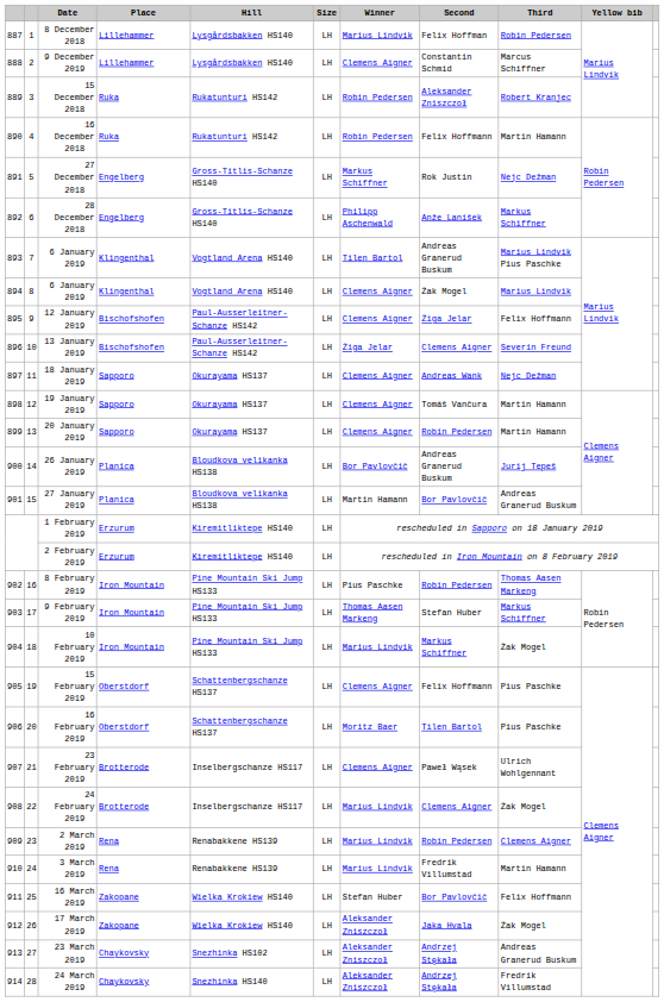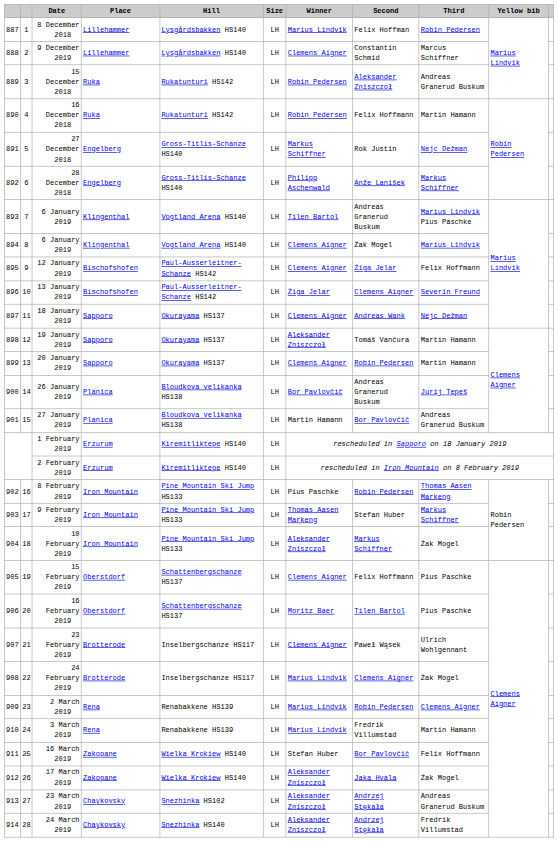15 December 2018 | Third: Robert Kranjec -> Andreas Granerud Buskum
19 January 2019 | Winner: Clemens Aigner -> Aleksander Zniszczoł
10 February 2019 | Winner: Marius Lindvik -> Aleksander Zniszczoł
